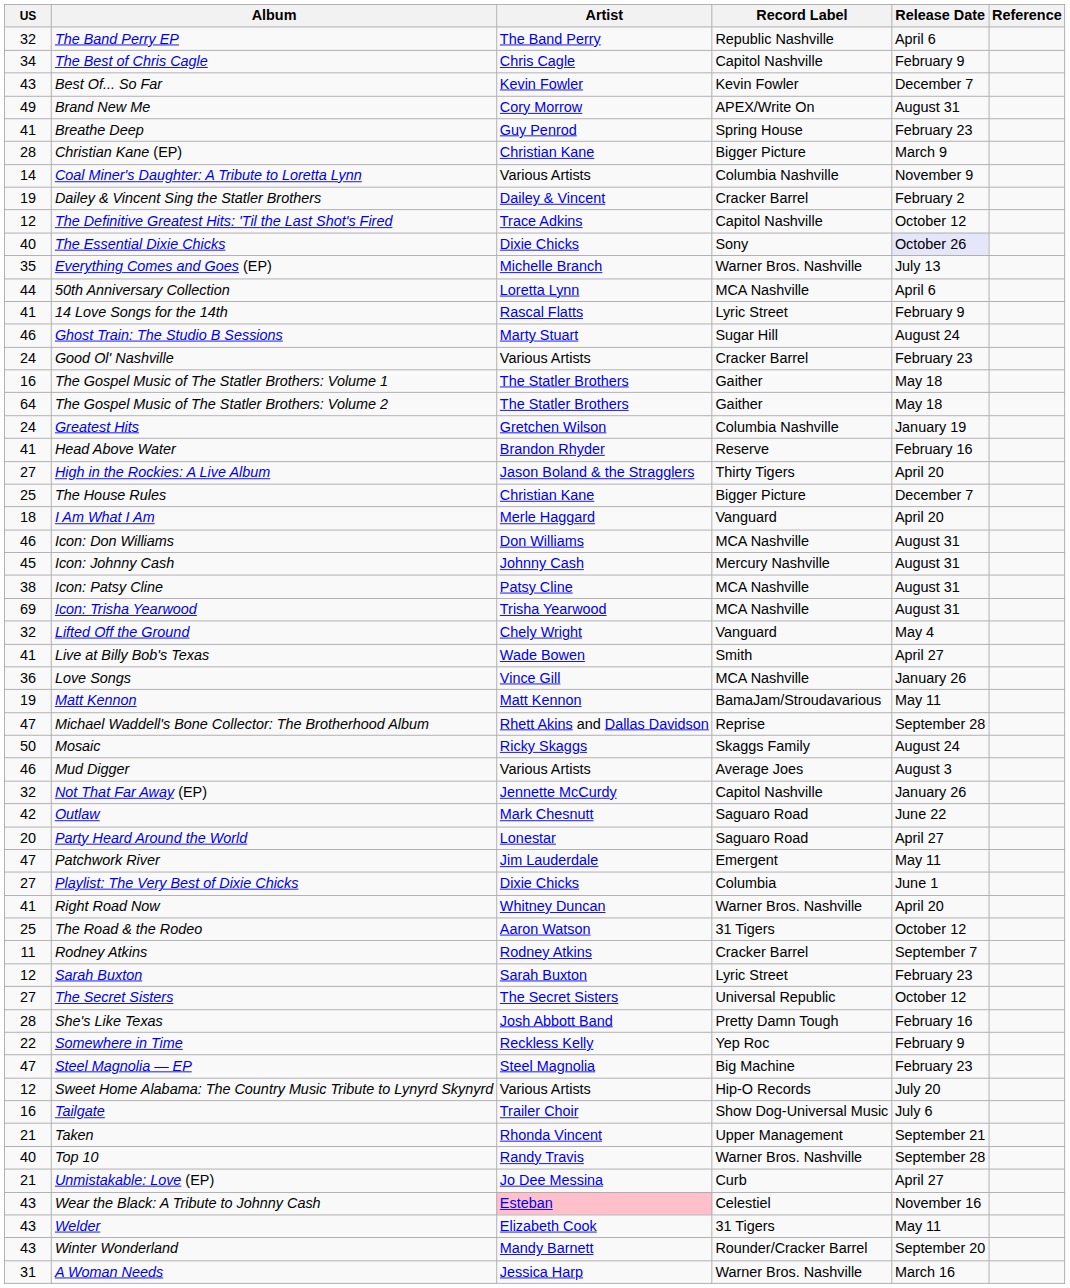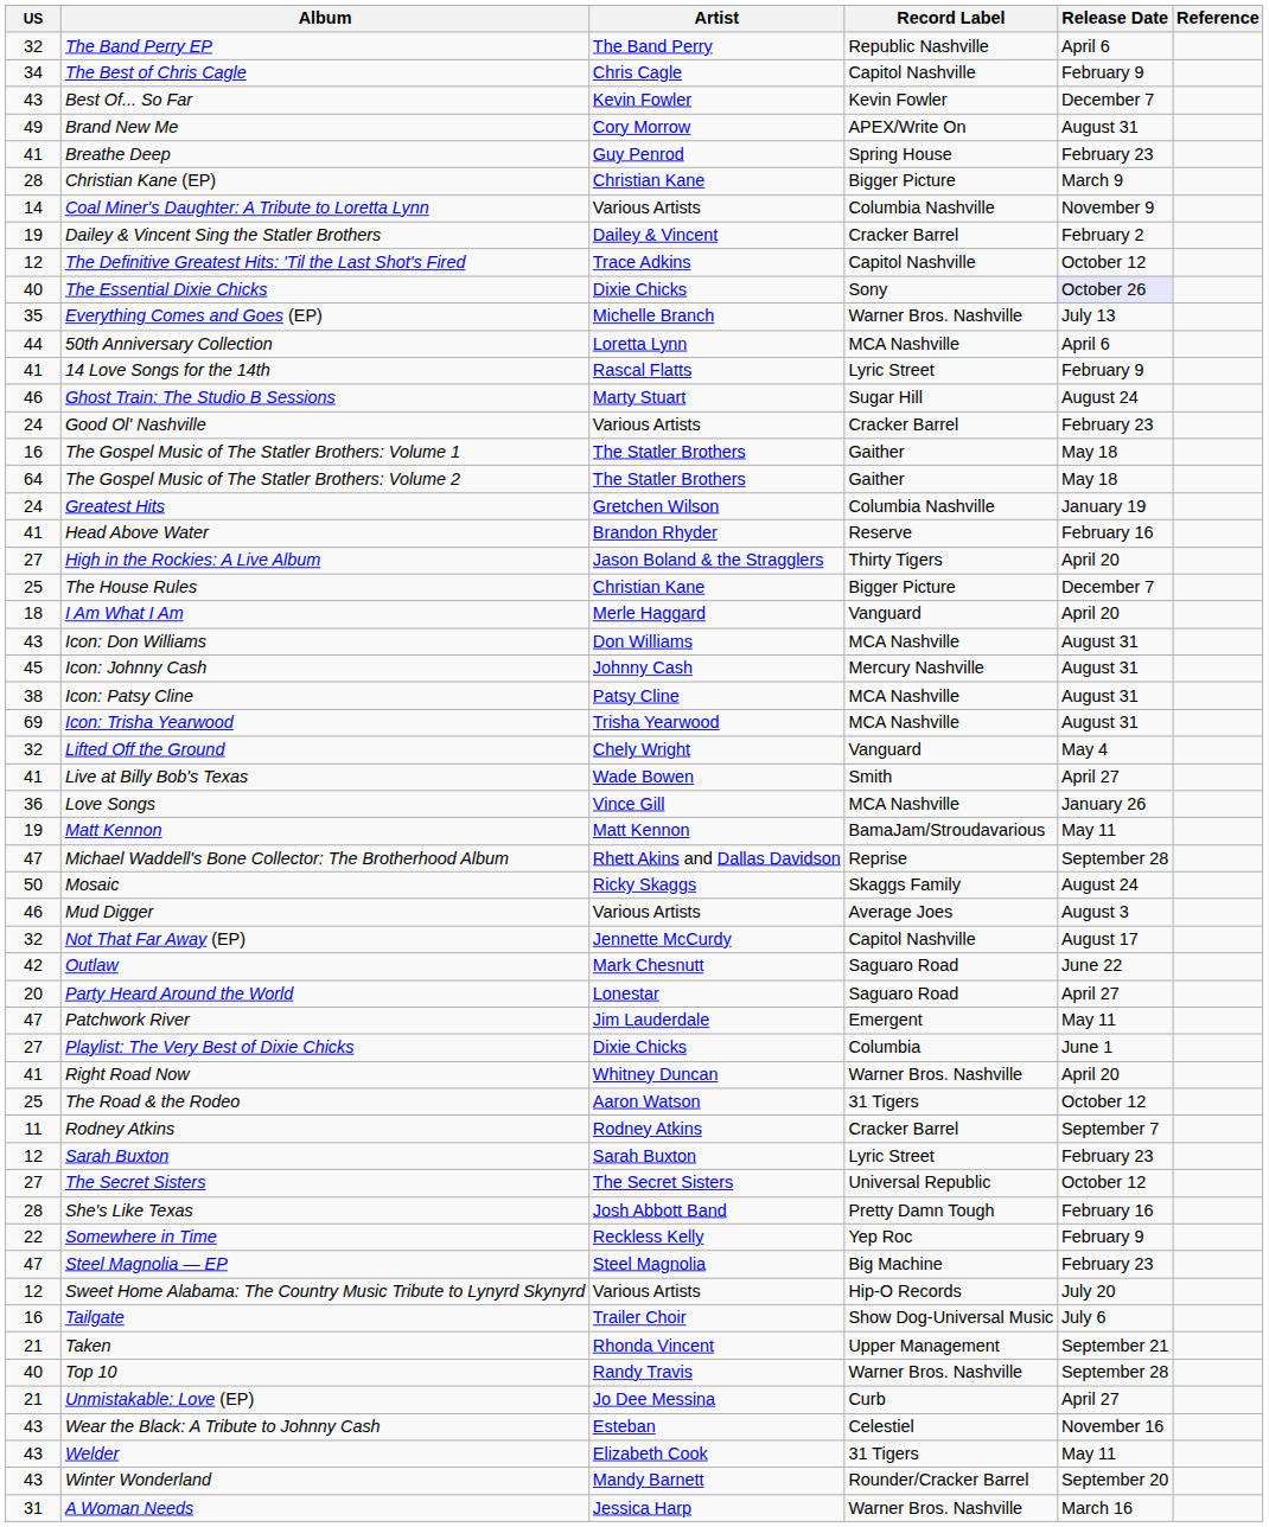Icon: Don Williams | US: 46 -> 43
Not That Far Away (EP) | Release Date: January 26 -> August 17
Wear the Black: A Tribute to Johnny Cash | Artist: pink background -> no background
